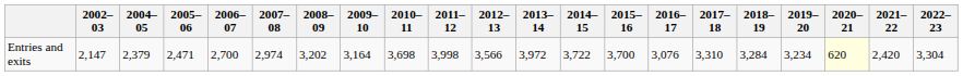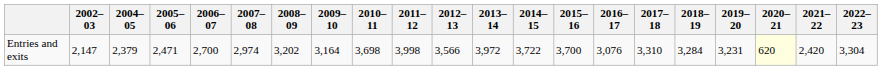Entries and exits | 2019–20: 3,234 -> 3,231
